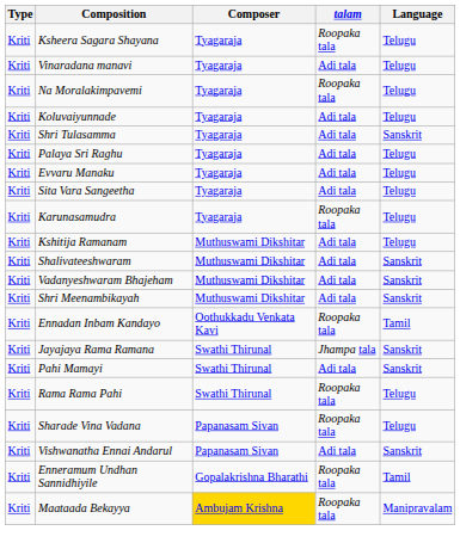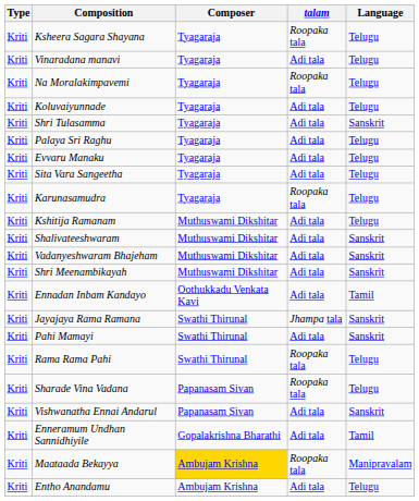Ennadan Inbam Kandayo | talam: Roopaka tala -> Adi tala
Enneramum Undhan Sannidhiyile | talam: Roopaka tala -> Adi tala
+ row: Kriti | Entho Anandamu | Ambujam Krishna | Adi tala | Telugu
